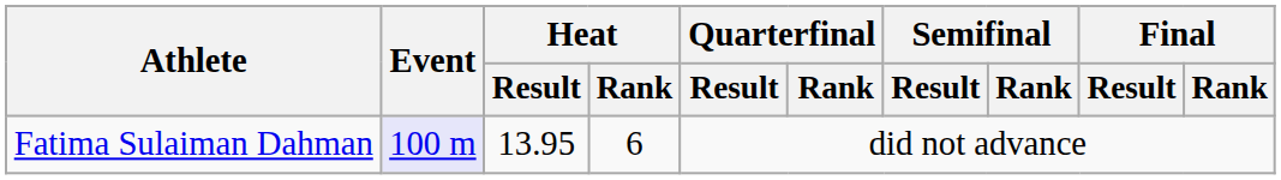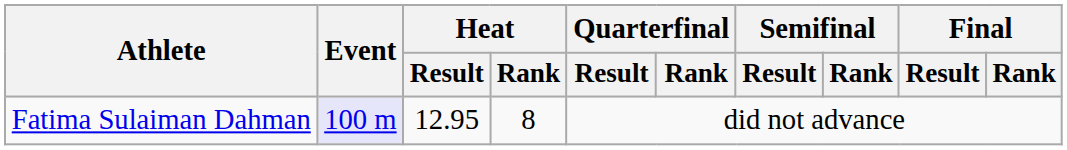Fatima Sulaiman Dahman | Heat / Result: 13.95 -> 12.95
Fatima Sulaiman Dahman | Heat / Rank: 6 -> 8
